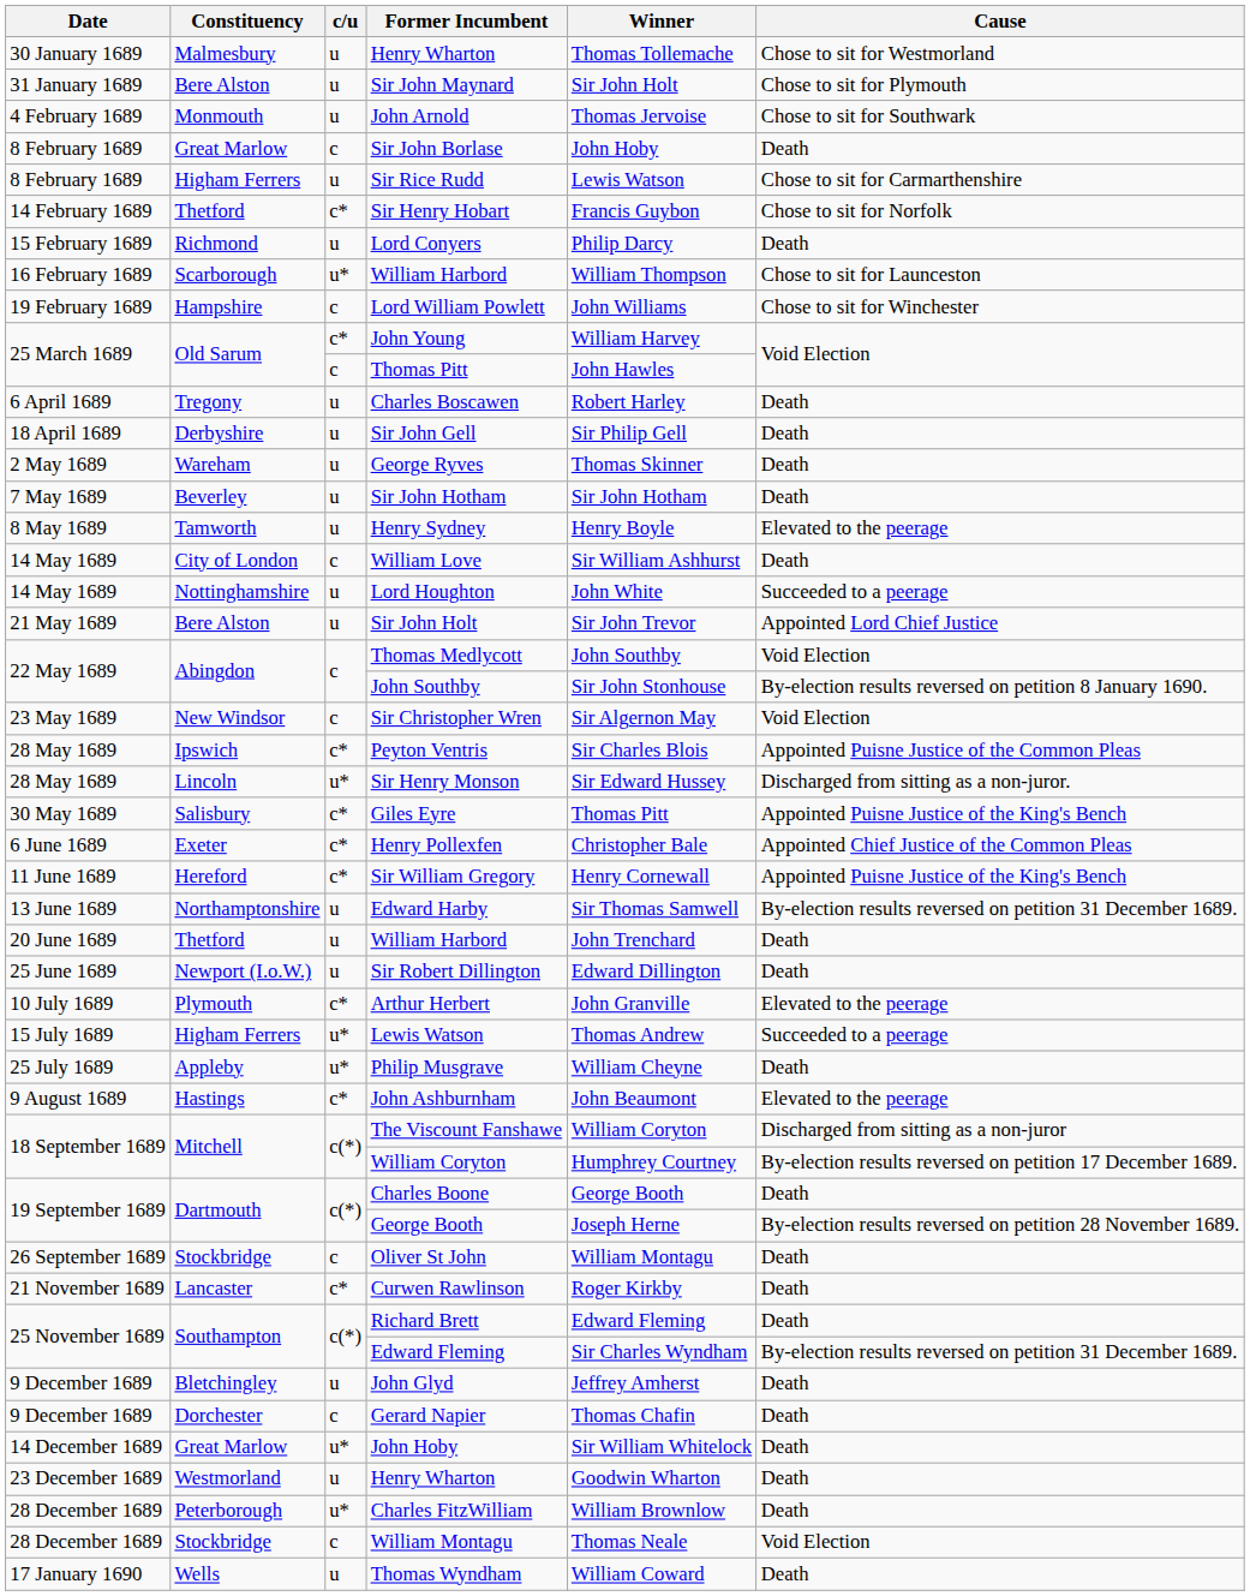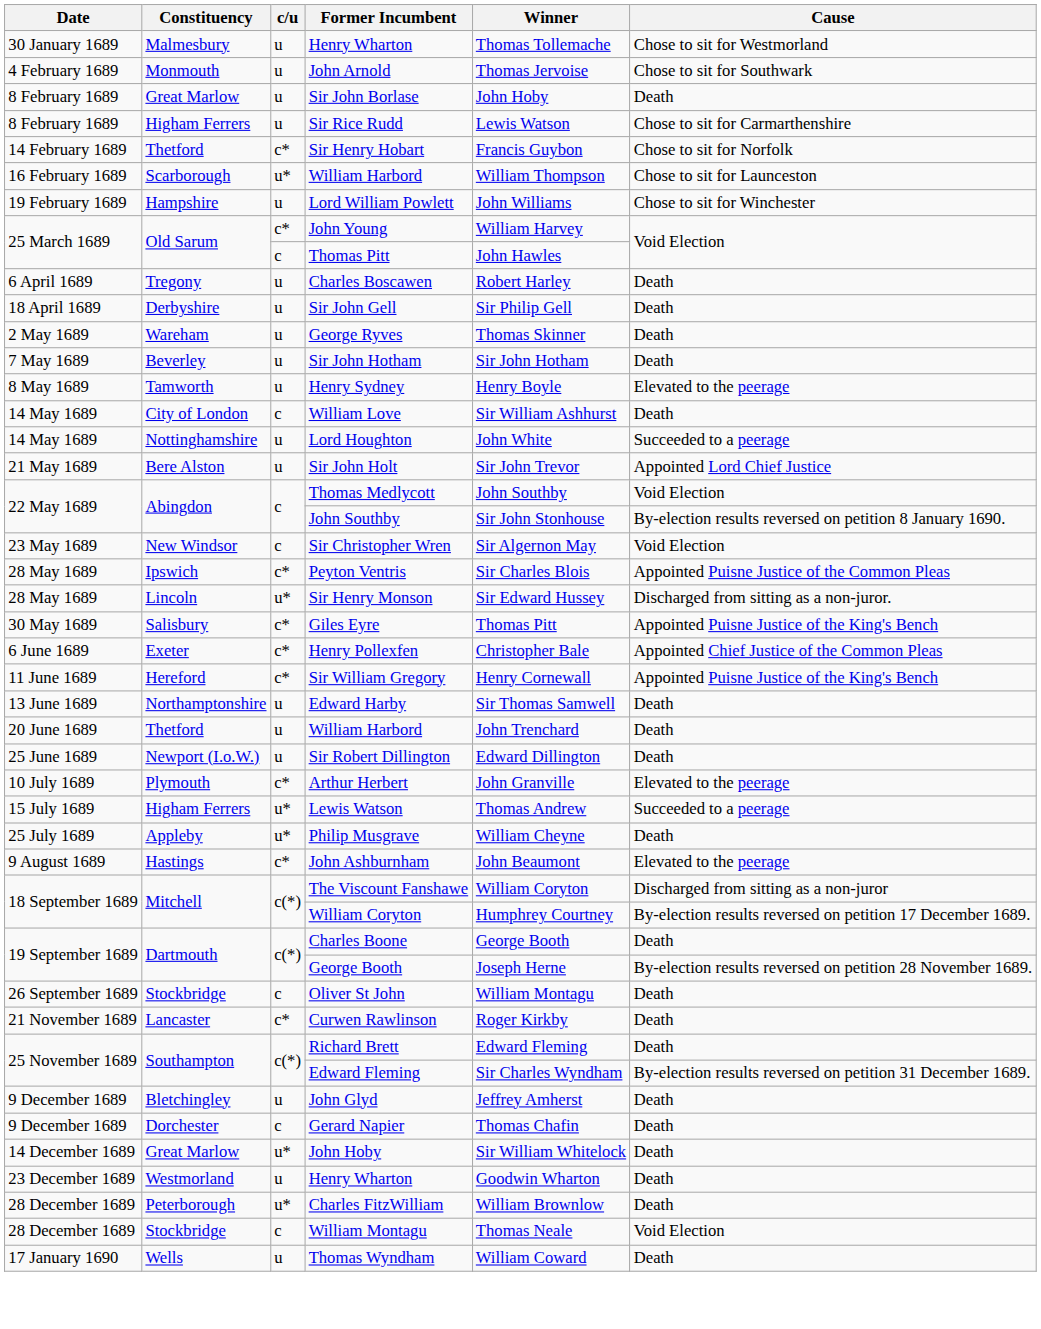- row: 31 January 1689 | Bere Alston | u | Sir John Maynard | Sir John Holt | Chose to sit for Plymouth
Sir John Borlase | c/u: c -> u
- row: 15 February 1689 | Richmond | u | Lord Conyers | Philip Darcy | Death
Lord William Powlett | c/u: c -> u
Edward Harby | Cause: By-election results reversed on petition 31 December 1689. -> Death
